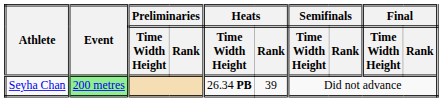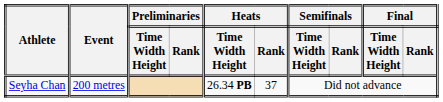Seyha Chan | Event: lightgreen background -> no background
Seyha Chan | Heats / Rank: 39 -> 37
